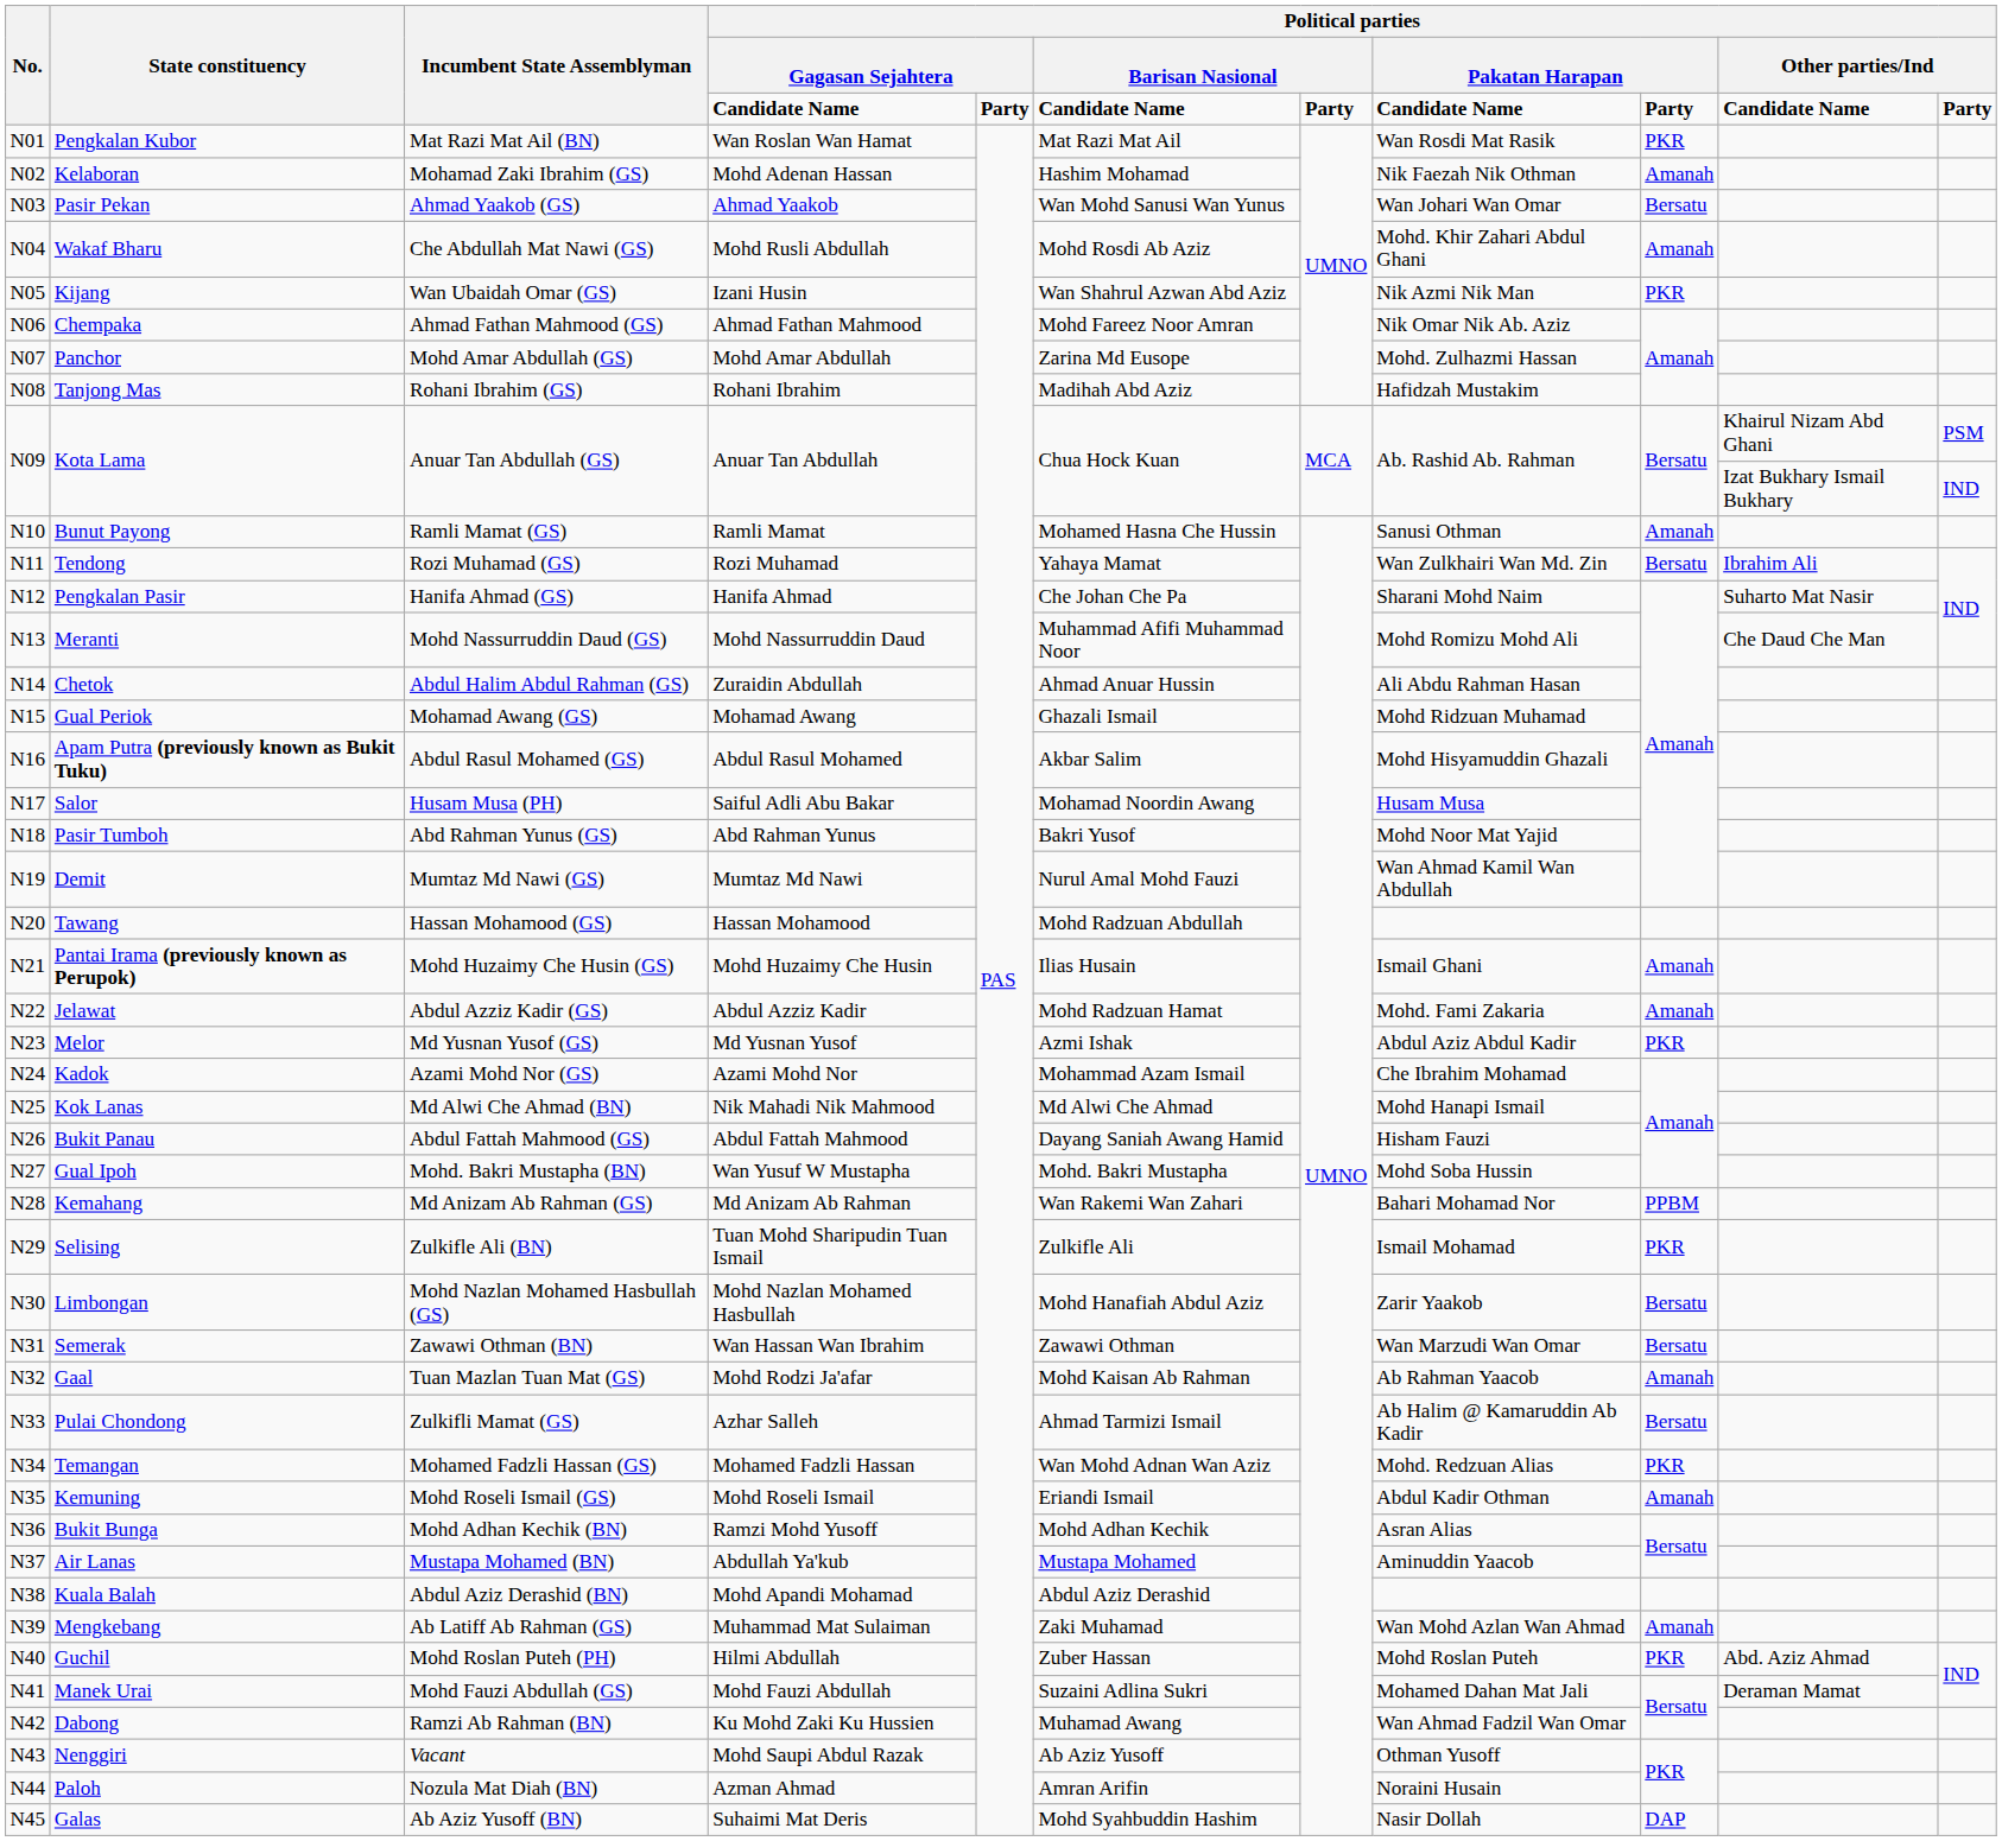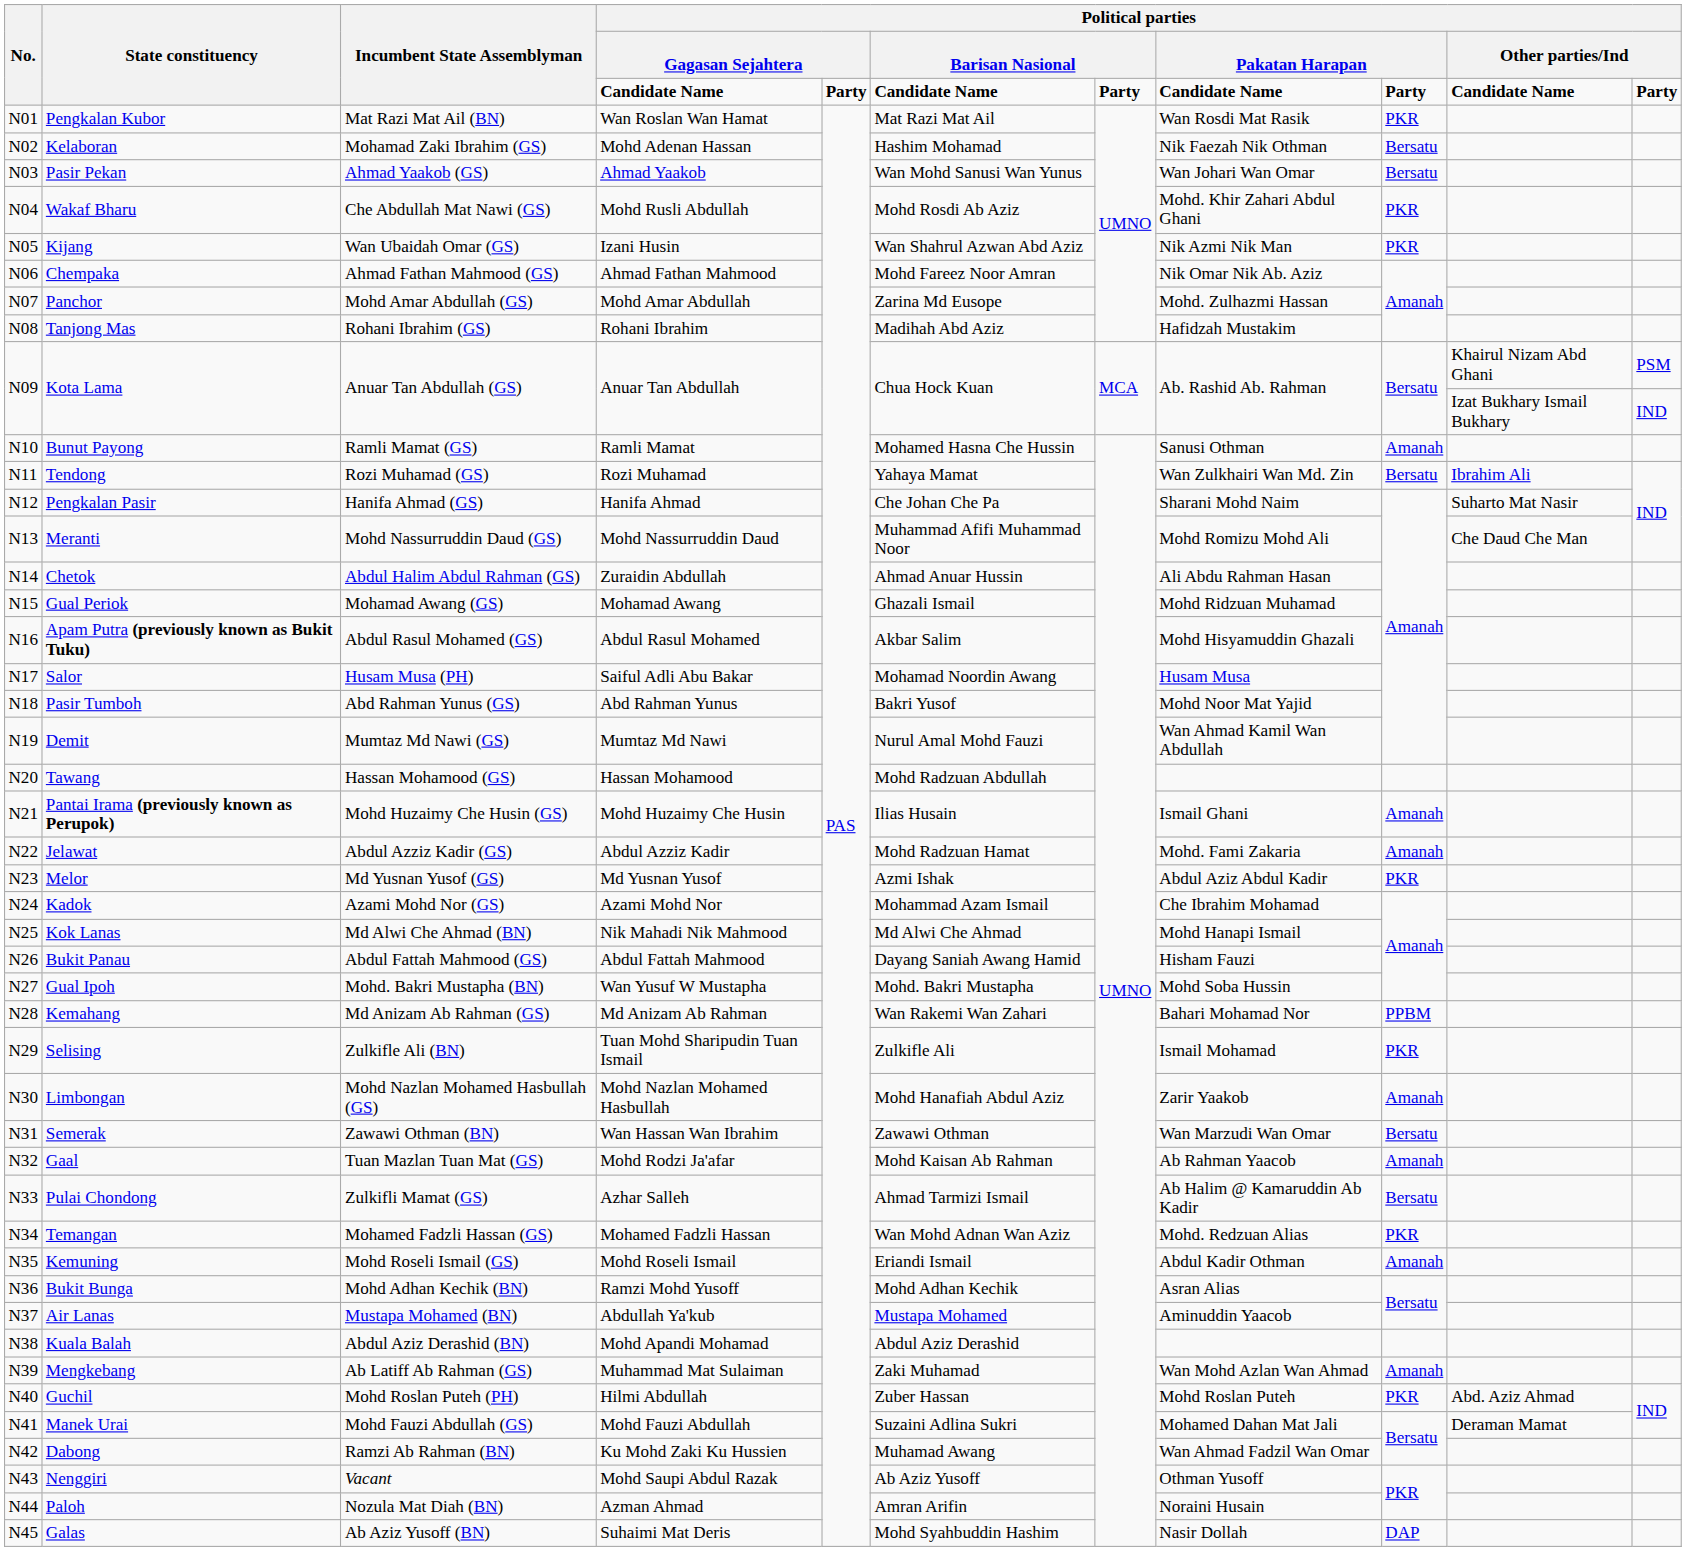Kelaboran | column 9: Amanah -> Bersatu
Wakaf Bharu | column 9: Amanah -> PKR
Limbongan | column 9: Bersatu -> Amanah
